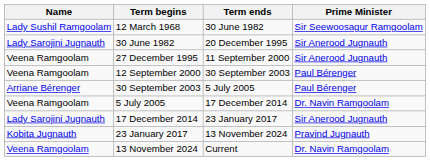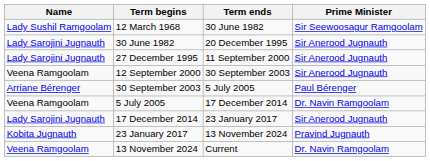27 December 1995 | Name: Veena Ramgoolam -> Lady Sarojini Jugnauth
12 September 2000 | Prime Minister: Paul Bérenger -> Sir Anerood Jugnauth
